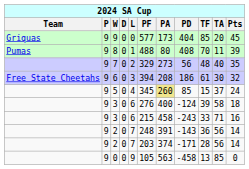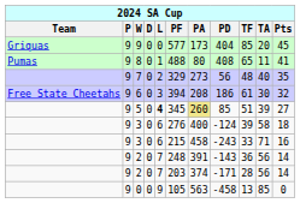8 | TF: 70 -> 65
8 | Pts: 39 -> 41
5 | L: normal -> bold
5 | TF: 15 -> 51
5 | TA: 37 -> 39
5 | Pts: 24 -> 27
